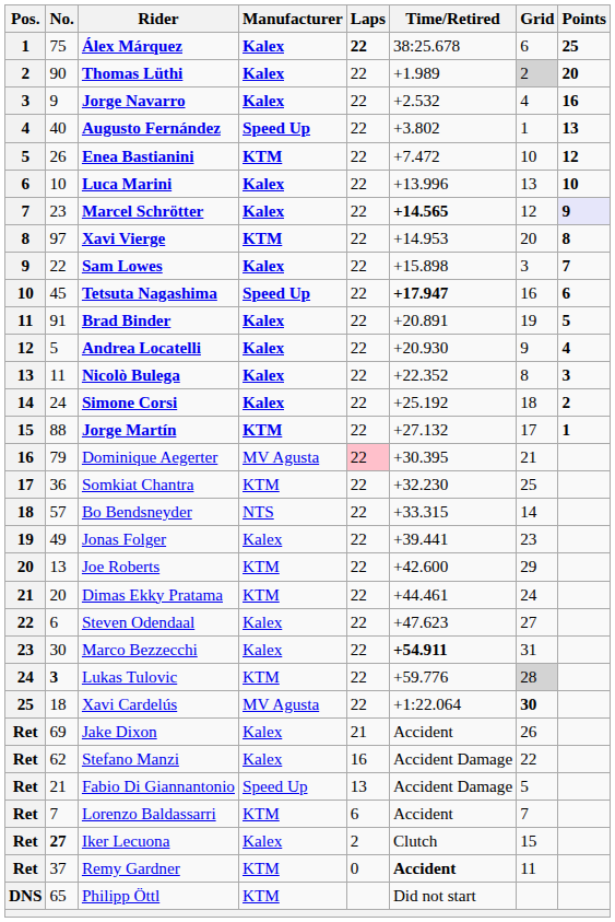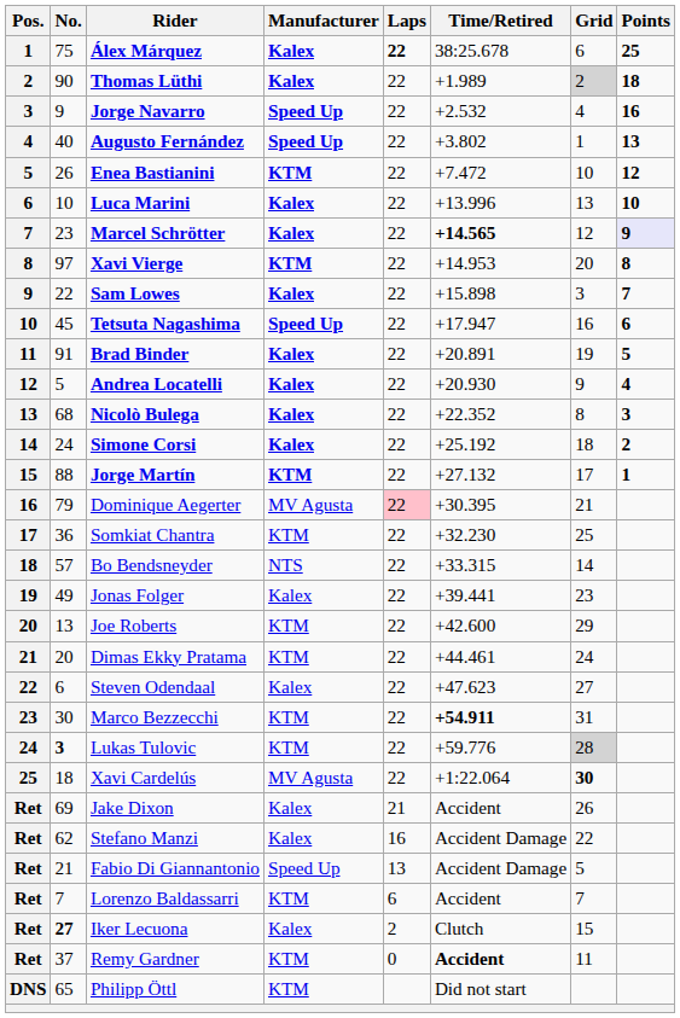Thomas Lüthi | Points: 20 -> 18
Jorge Navarro | Manufacturer: Kalex -> Speed Up
Tetsuta Nagashima | Time/Retired: bold -> normal
Nicolò Bulega | No.: 11 -> 68
Marco Bezzecchi | Manufacturer: Kalex -> KTM
